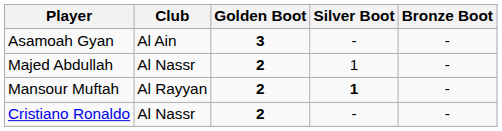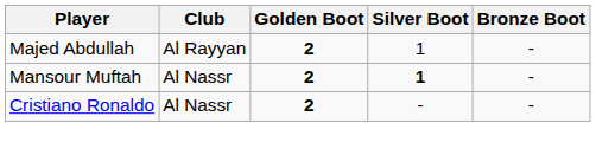- row: Asamoah Gyan | Al Ain | 3 | - | -
Majed Abdullah | Club: Al Nassr -> Al Rayyan
Mansour Muftah | Club: Al Rayyan -> Al Nassr
